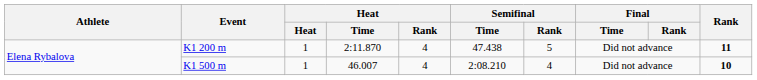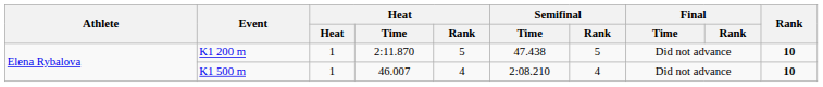K1 200 m | Heat / Rank: 4 -> 5
K1 200 m | Rank: 11 -> 10
